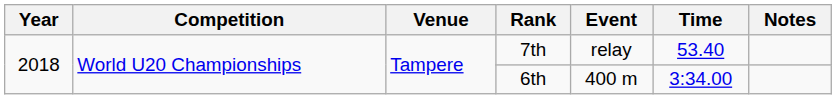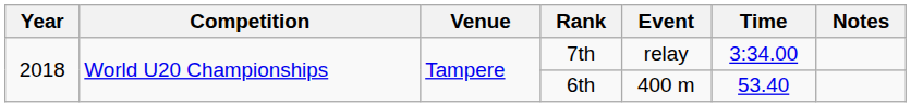7th | Time: 53.40 -> 3:34.00
6th | Time: 3:34.00 -> 53.40
